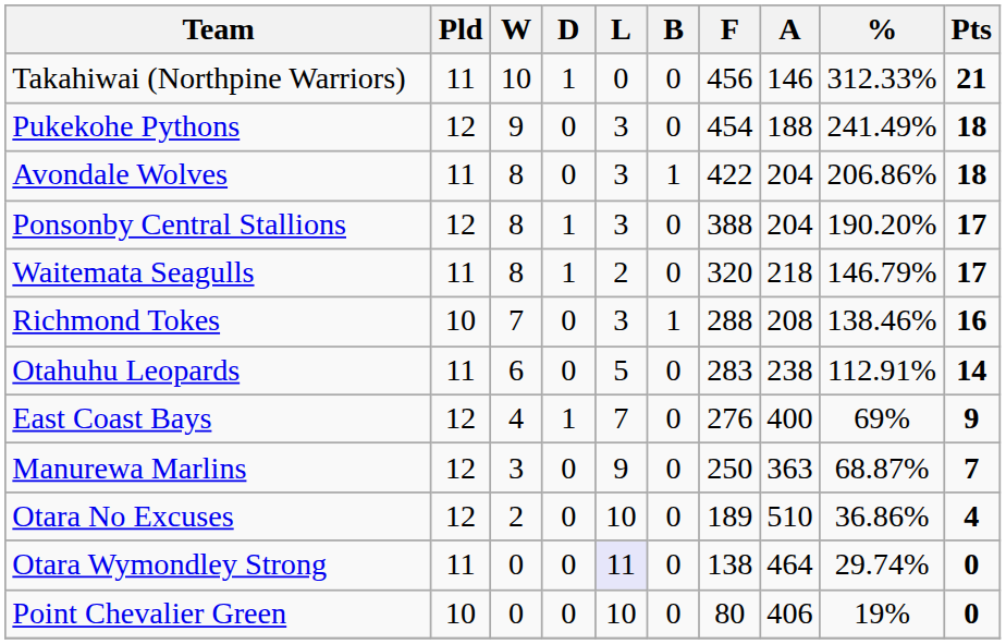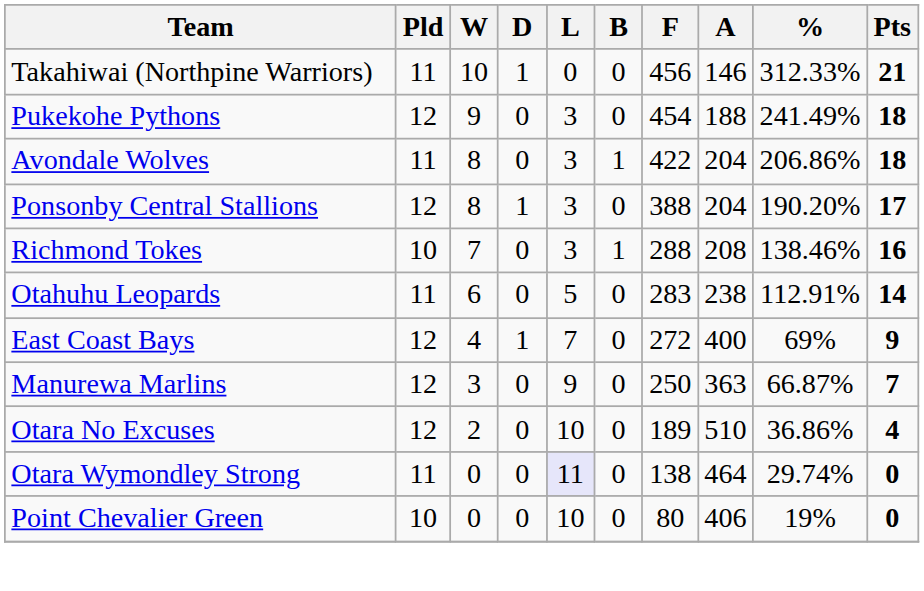- row: Waitemata Seagulls | 11 | 8 | 1 | 2 | 0 | 320 | 218 | 146.79% | 17
East Coast Bays | F: 276 -> 272
Manurewa Marlins | %: 68.87% -> 66.87%
